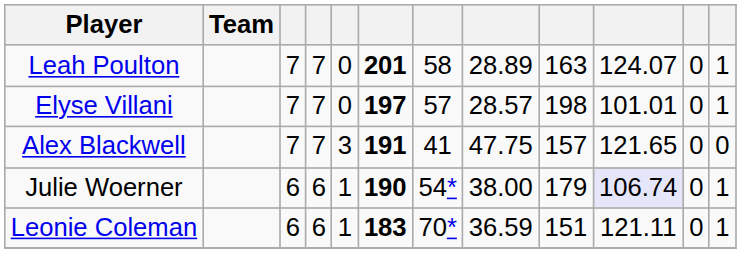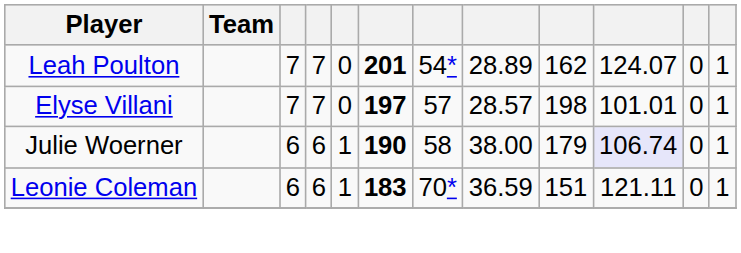Leah Poulton | column 7: 58 -> 54*
Leah Poulton | column 9: 163 -> 162
- row: Alex Blackwell | 7 | 7 | 3 | 191 | 41 | 47.75 | 157 | 121.65 | 0 | 0
Julie Woerner | column 7: 54* -> 58
